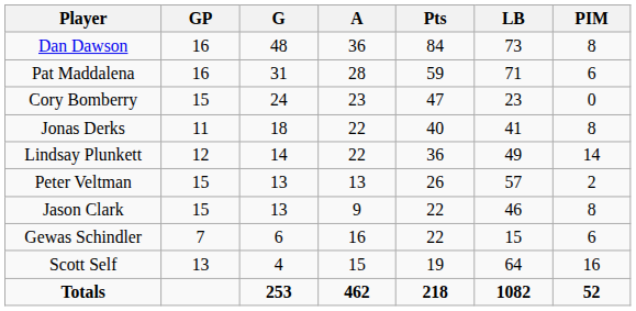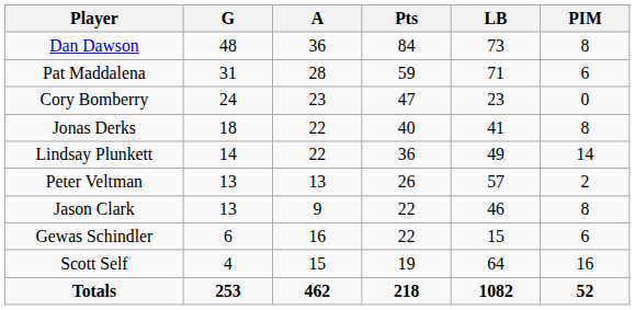- column: GP | 16 | 16 | 15 | 11 | 12 | 15 | 15 | 7 | 13
